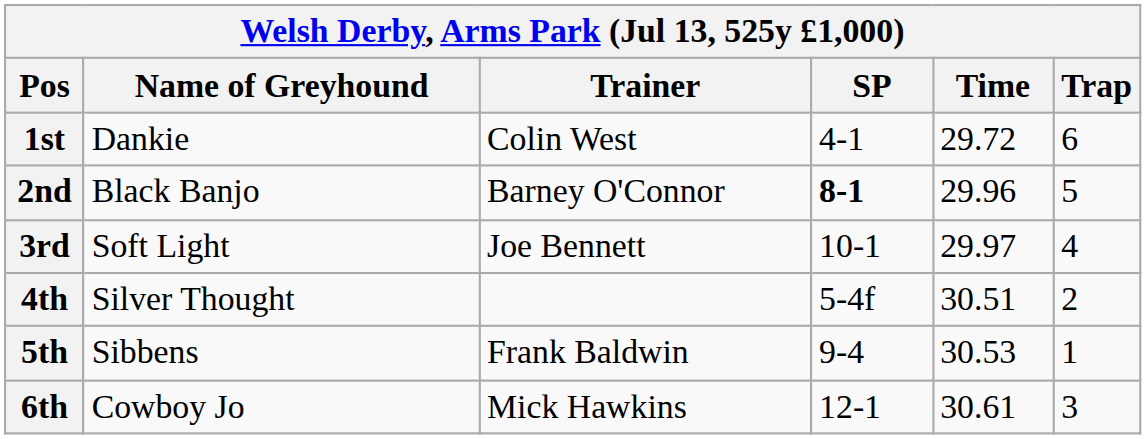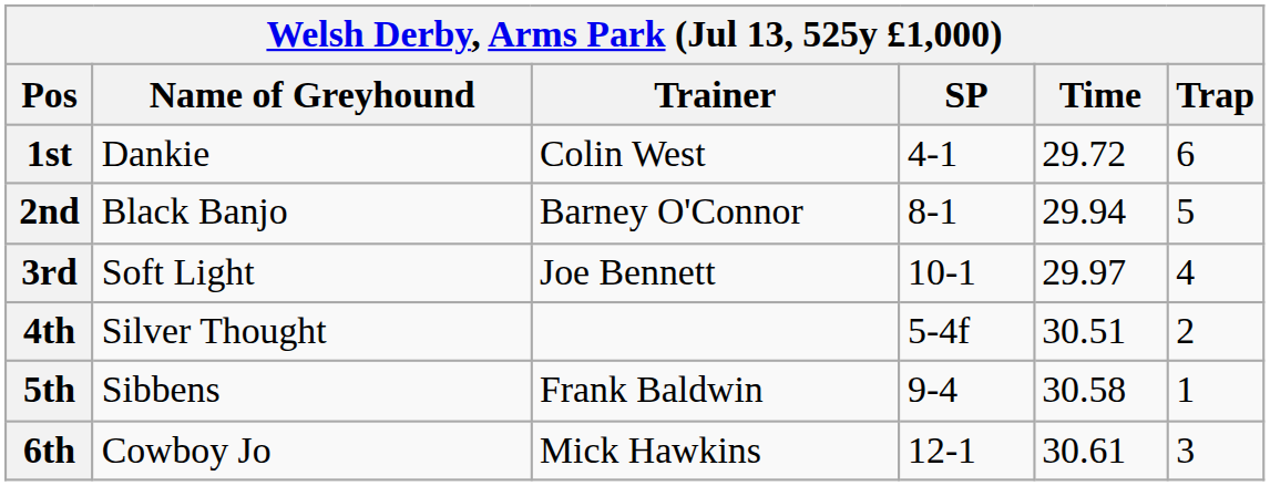2nd | SP: bold -> normal
2nd | Time: 29.96 -> 29.94
5th | Time: 30.53 -> 30.58
